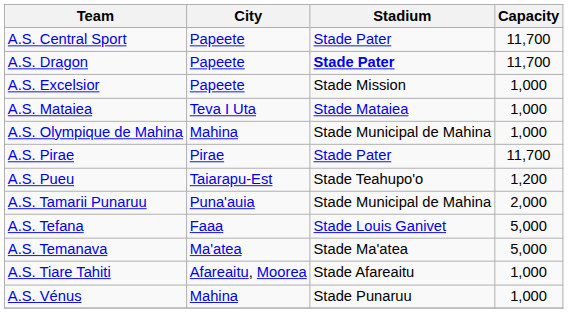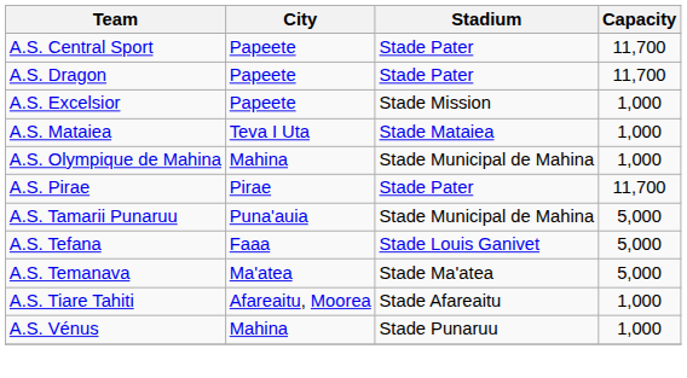A.S. Dragon | Stadium: bold -> normal
- row: A.S. Pueu | Taiarapu-Est | Stade Teahupo'o | 1,200
A.S. Tamarii Punaruu | Capacity: 2,000 -> 5,000
